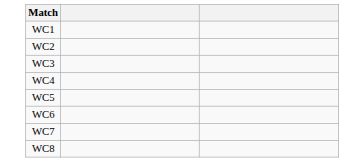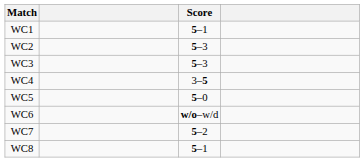+ column: Score | 5–1 | 5–3 | 5–3 | 3–5 | 5–0 | w/o–w/d | 5–2 | 5–1
